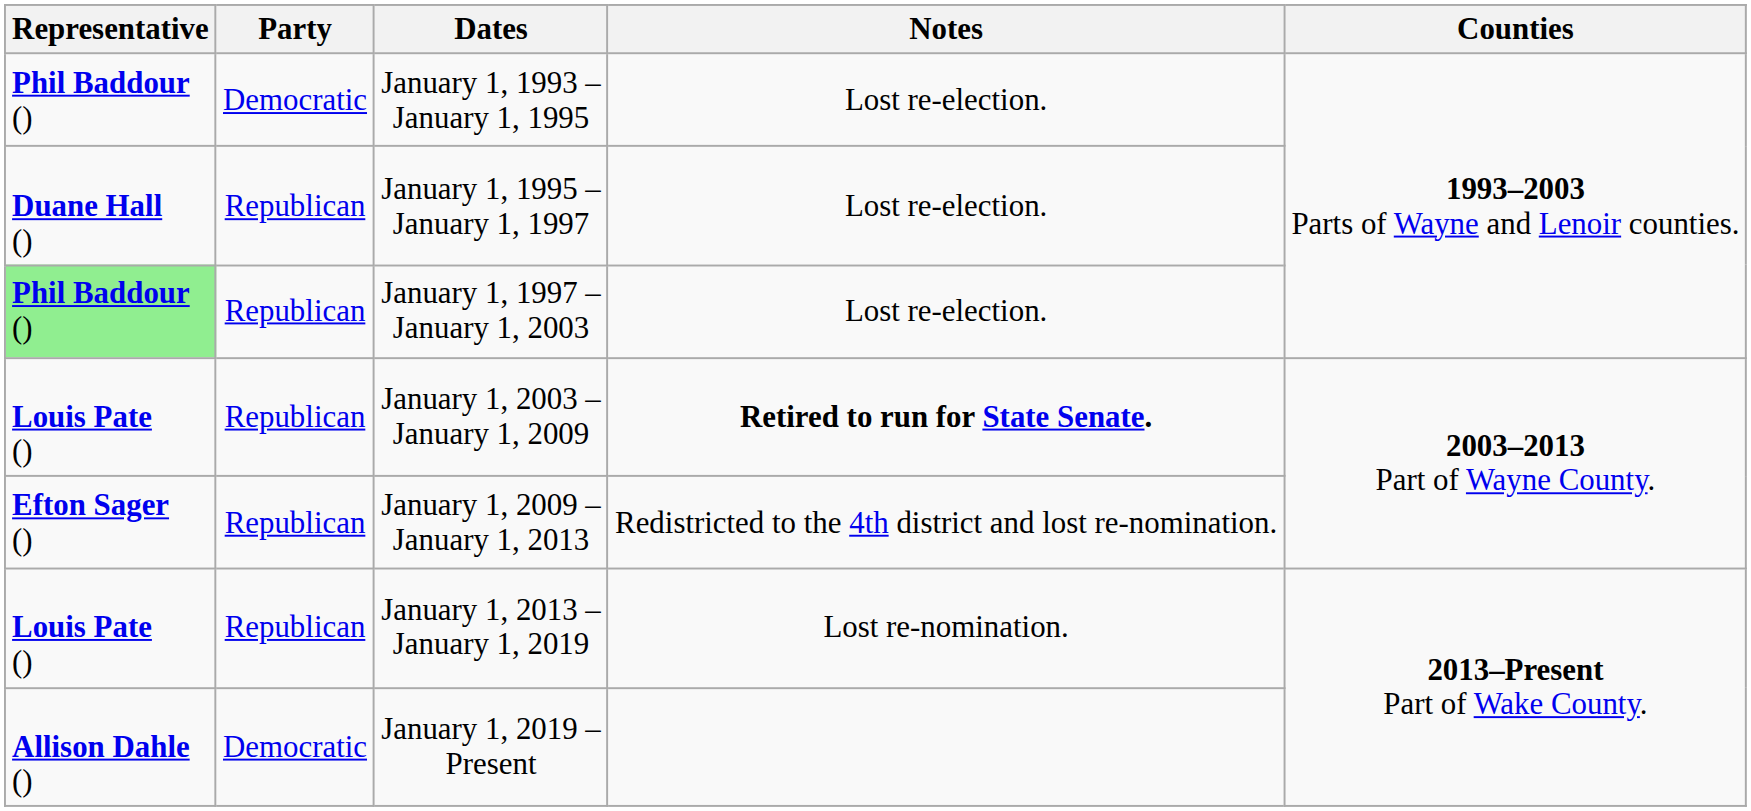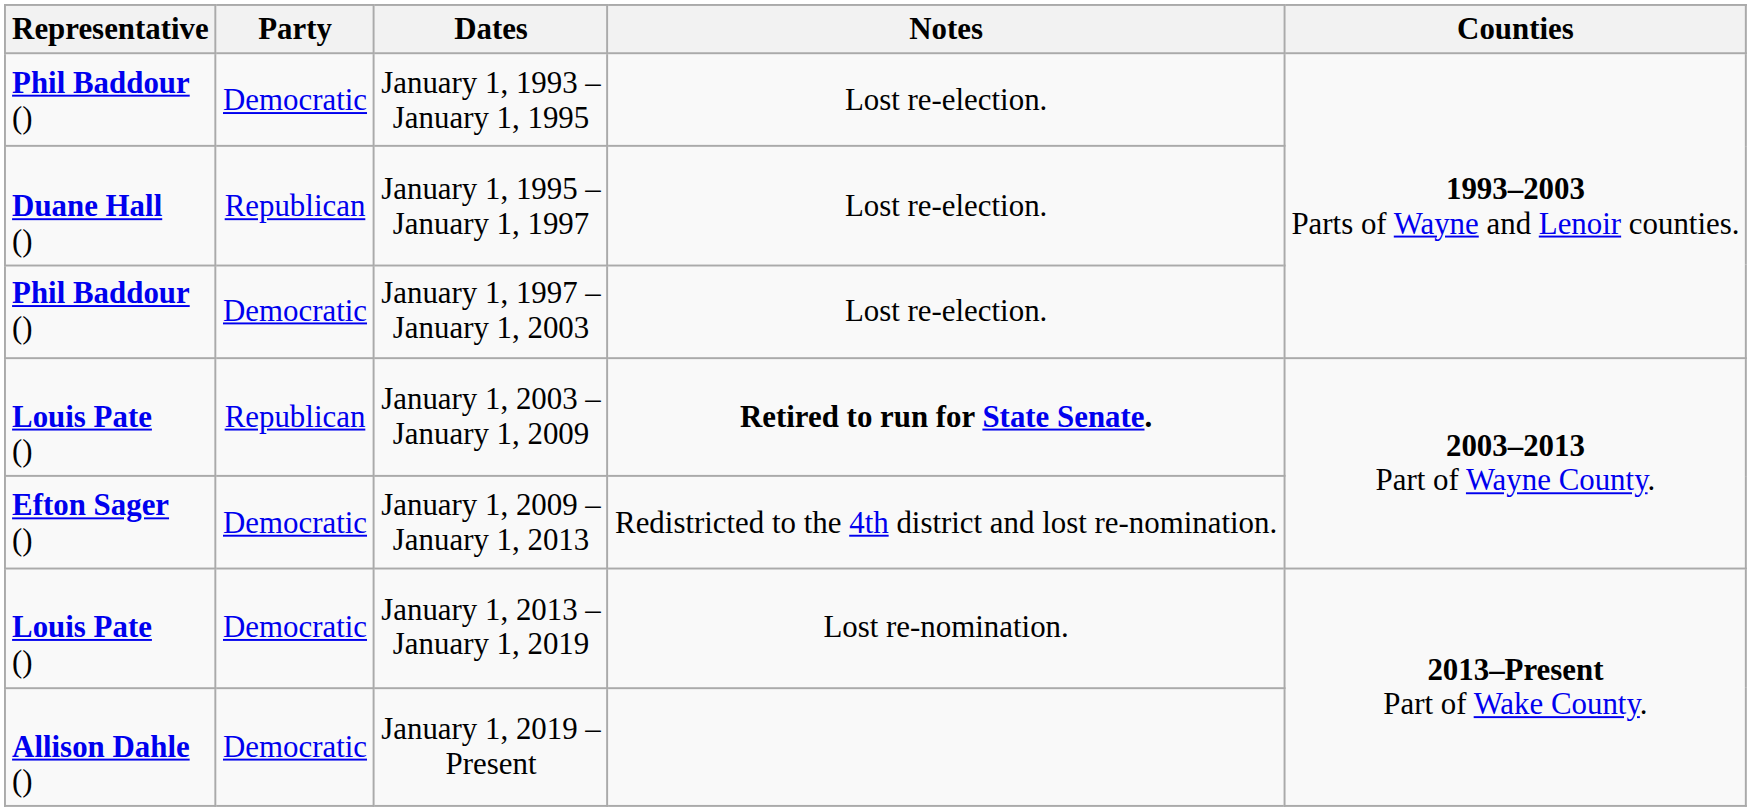January 1, 1997 – January 1, 2003 | Representative: lightgreen background -> no background
January 1, 1997 – January 1, 2003 | Party: Republican -> Democratic
January 1, 2009 – January 1, 2013 | Party: Republican -> Democratic
January 1, 2013 – January 1, 2019 | Party: Republican -> Democratic
